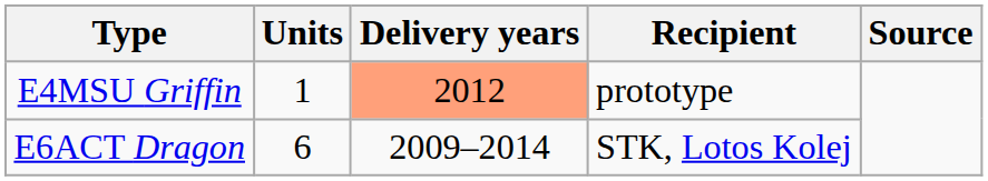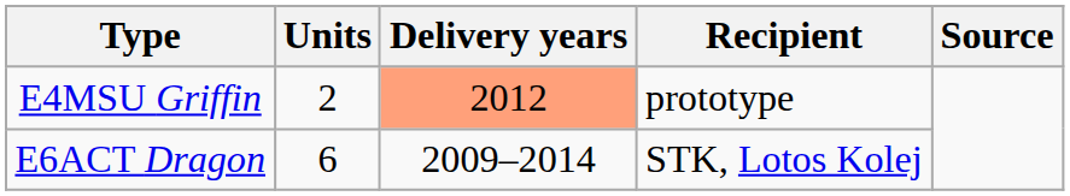E4MSU Griffin | Units: 1 -> 2
